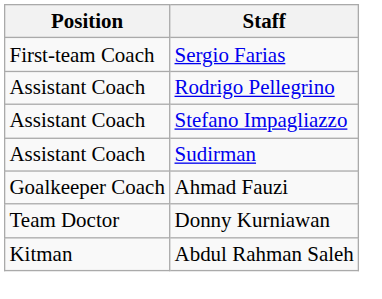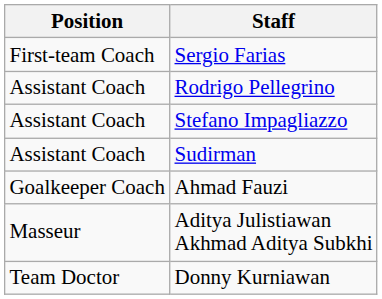+ row: Masseur | Aditya Julistiawan Akhmad Aditya Subkhi
- row: Kitman | Abdul Rahman Saleh
